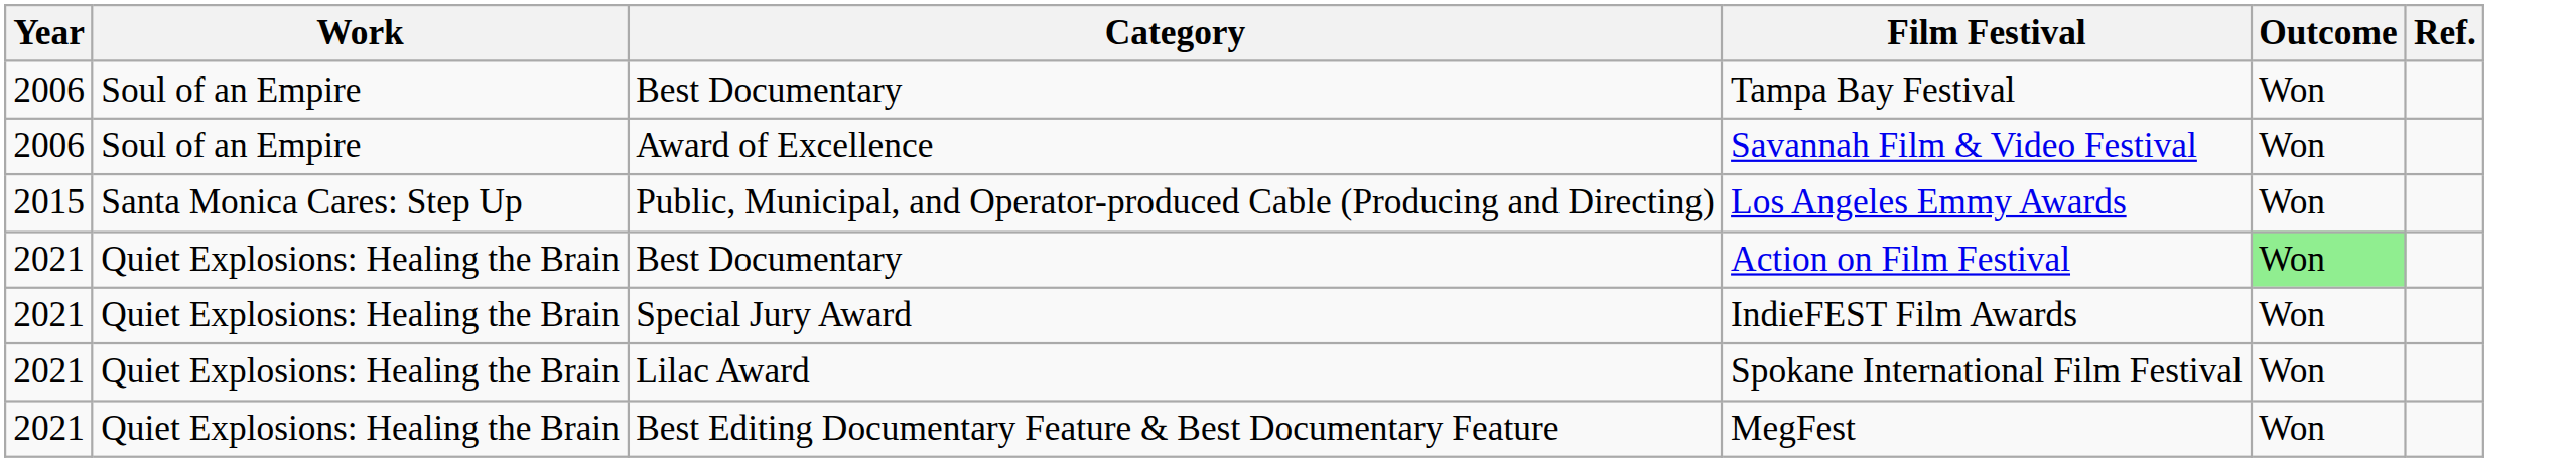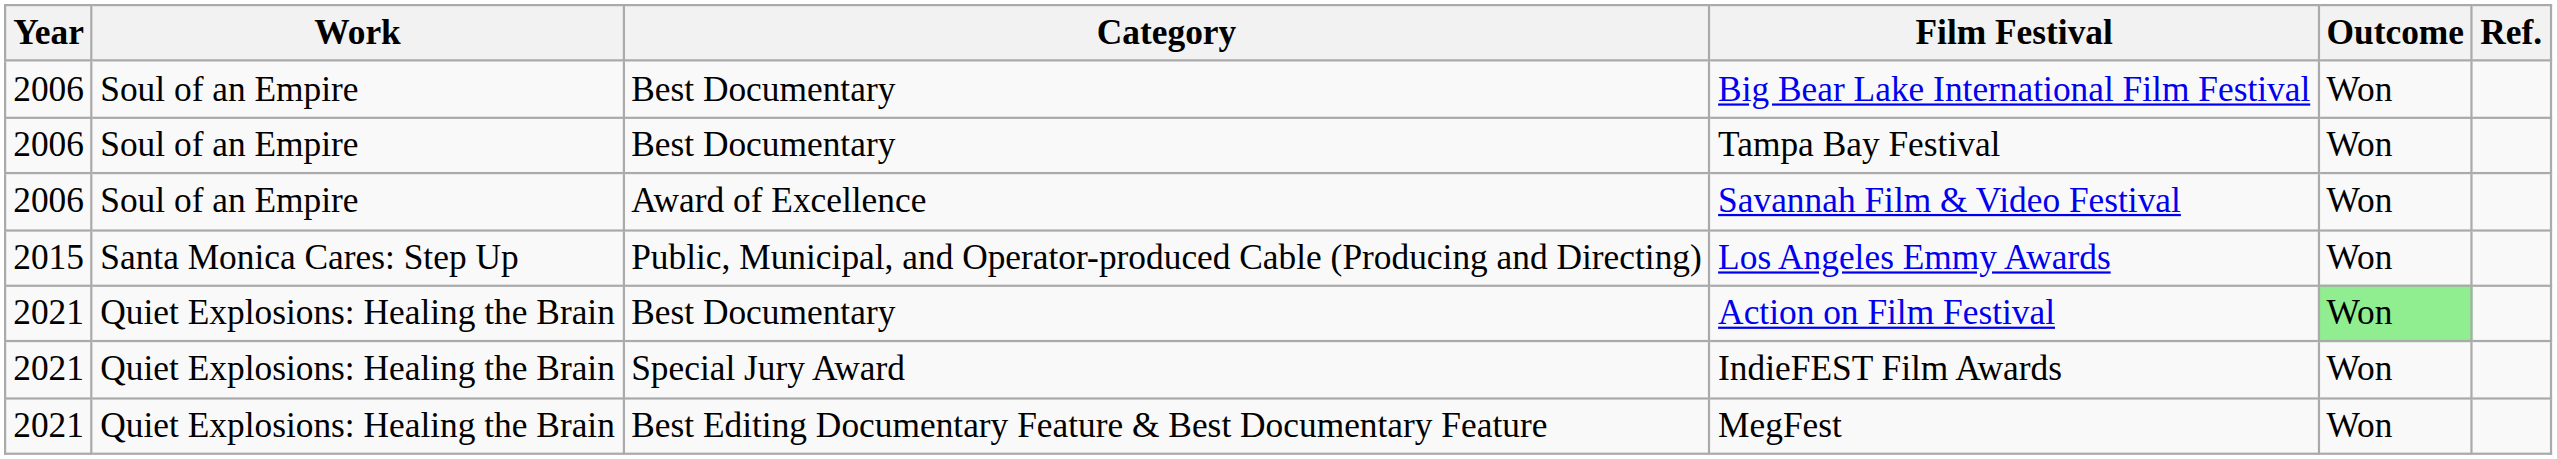+ row: 2006 | Soul of an Empire | Best Documentary | Big Bear Lake International Film Festival | Won
- row: 2021 | Quiet Explosions: Healing the Brain | Lilac Award | Spokane International Film Festival | Won
